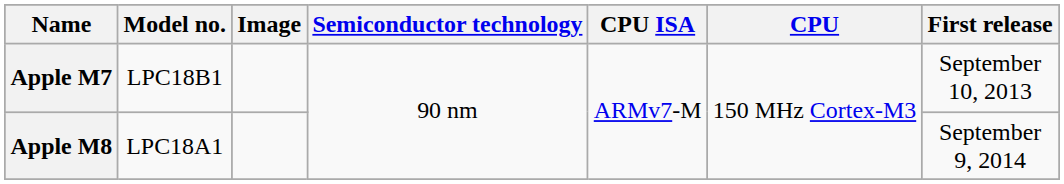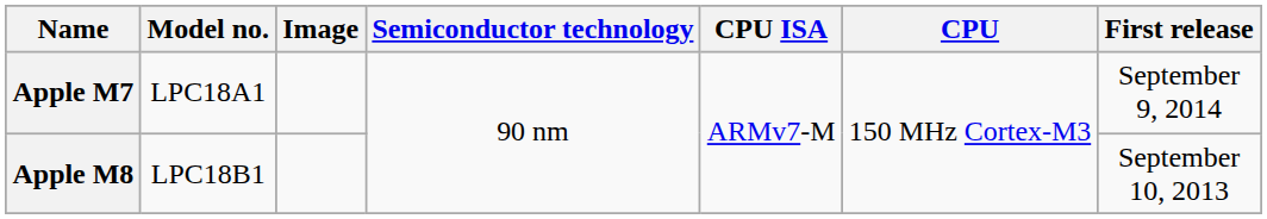Apple M7 | Model no.: LPC18B1 -> LPC18A1
Apple M7 | First release: September 10, 2013 -> September 9, 2014
Apple M8 | Model no.: LPC18A1 -> LPC18B1
Apple M8 | First release: September 9, 2014 -> September 10, 2013
